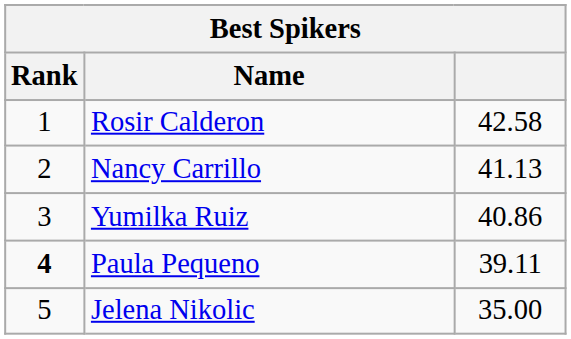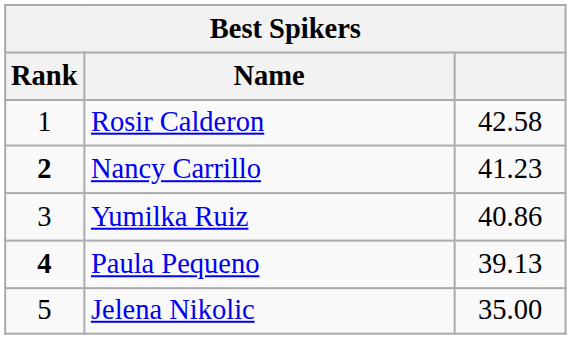Nancy Carrillo | Rank: normal -> bold
Nancy Carrillo | column 3: 41.13 -> 41.23
Paula Pequeno | column 3: 39.11 -> 39.13
